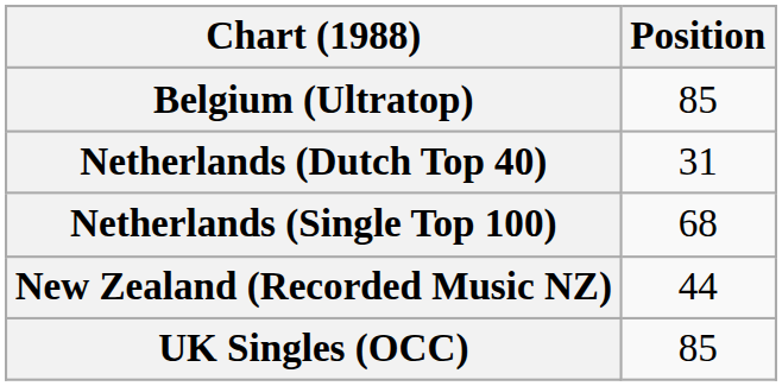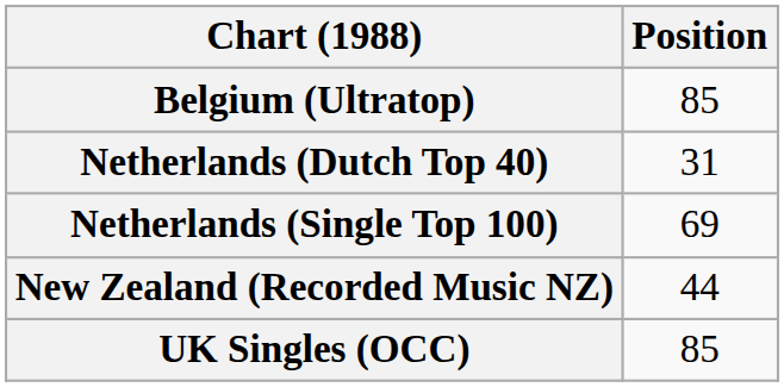Netherlands (Single Top 100) | Position: 68 -> 69
